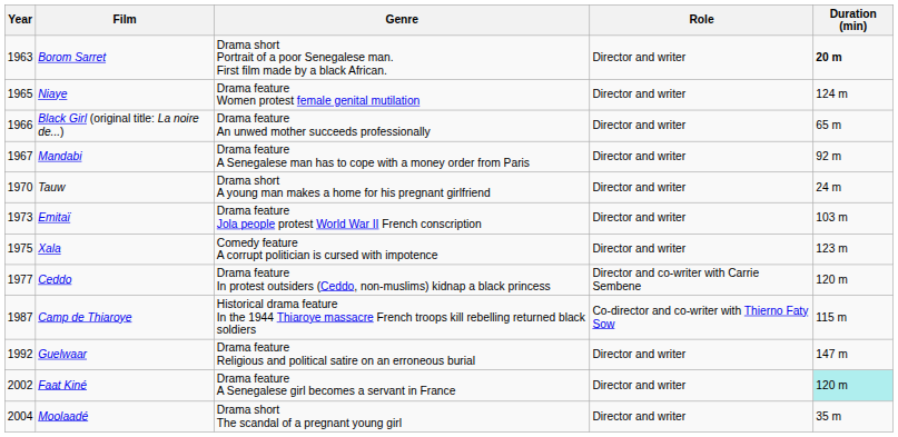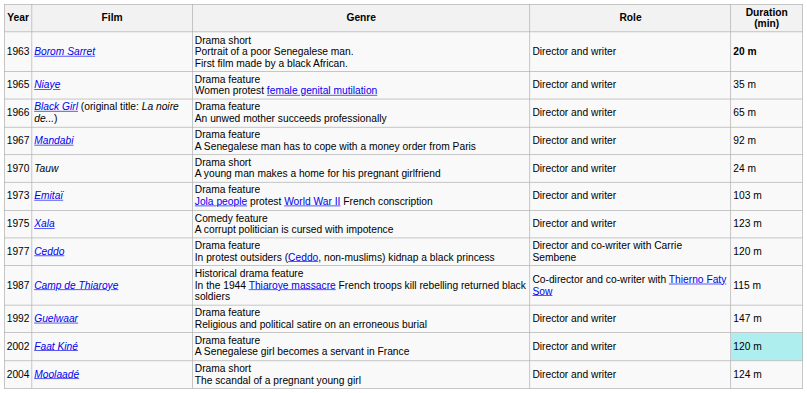Niaye | Duration (min): 124 m -> 35 m
Moolaadé | Duration (min): 35 m -> 124 m
